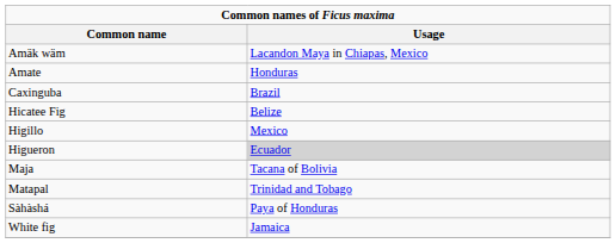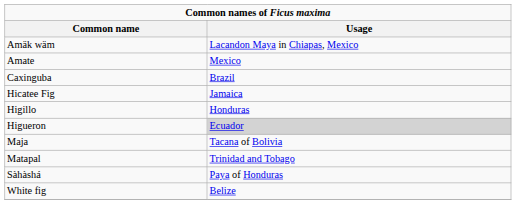Amate | column 2: Honduras -> Mexico
Hicatee Fig | column 2: Belize -> Jamaica
Higillo | column 2: Mexico -> Honduras
White fig | column 2: Jamaica -> Belize
